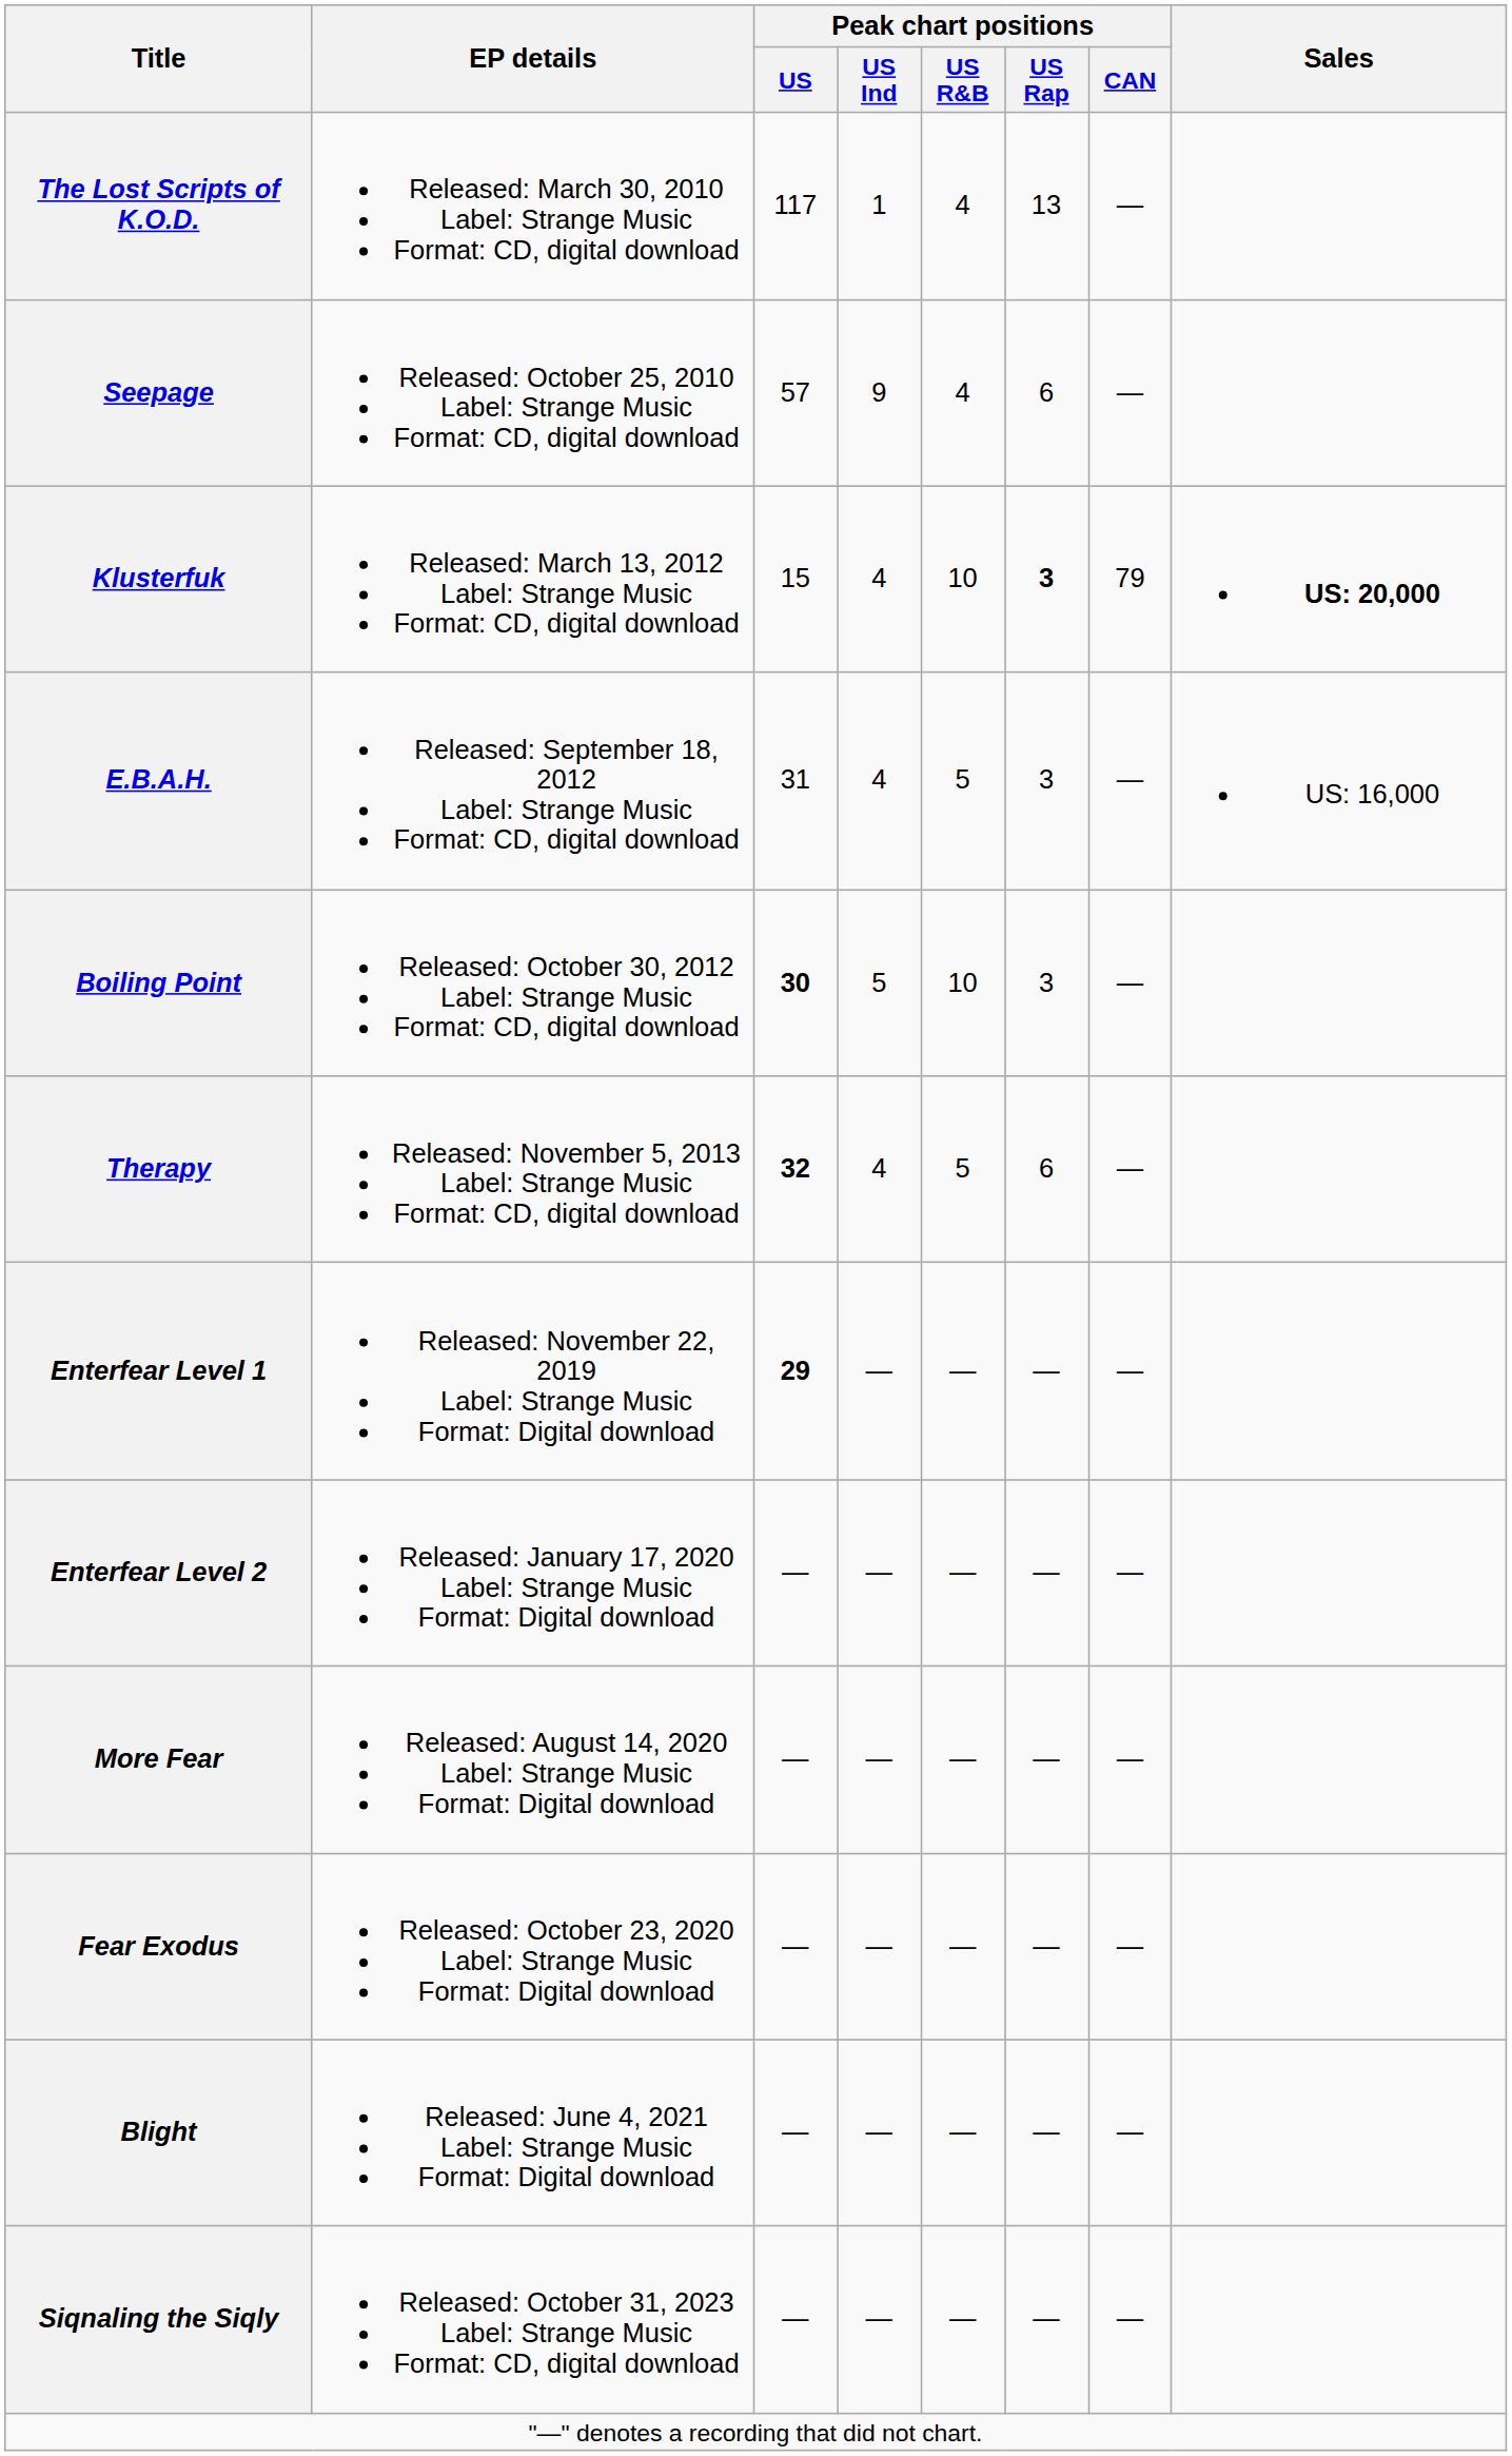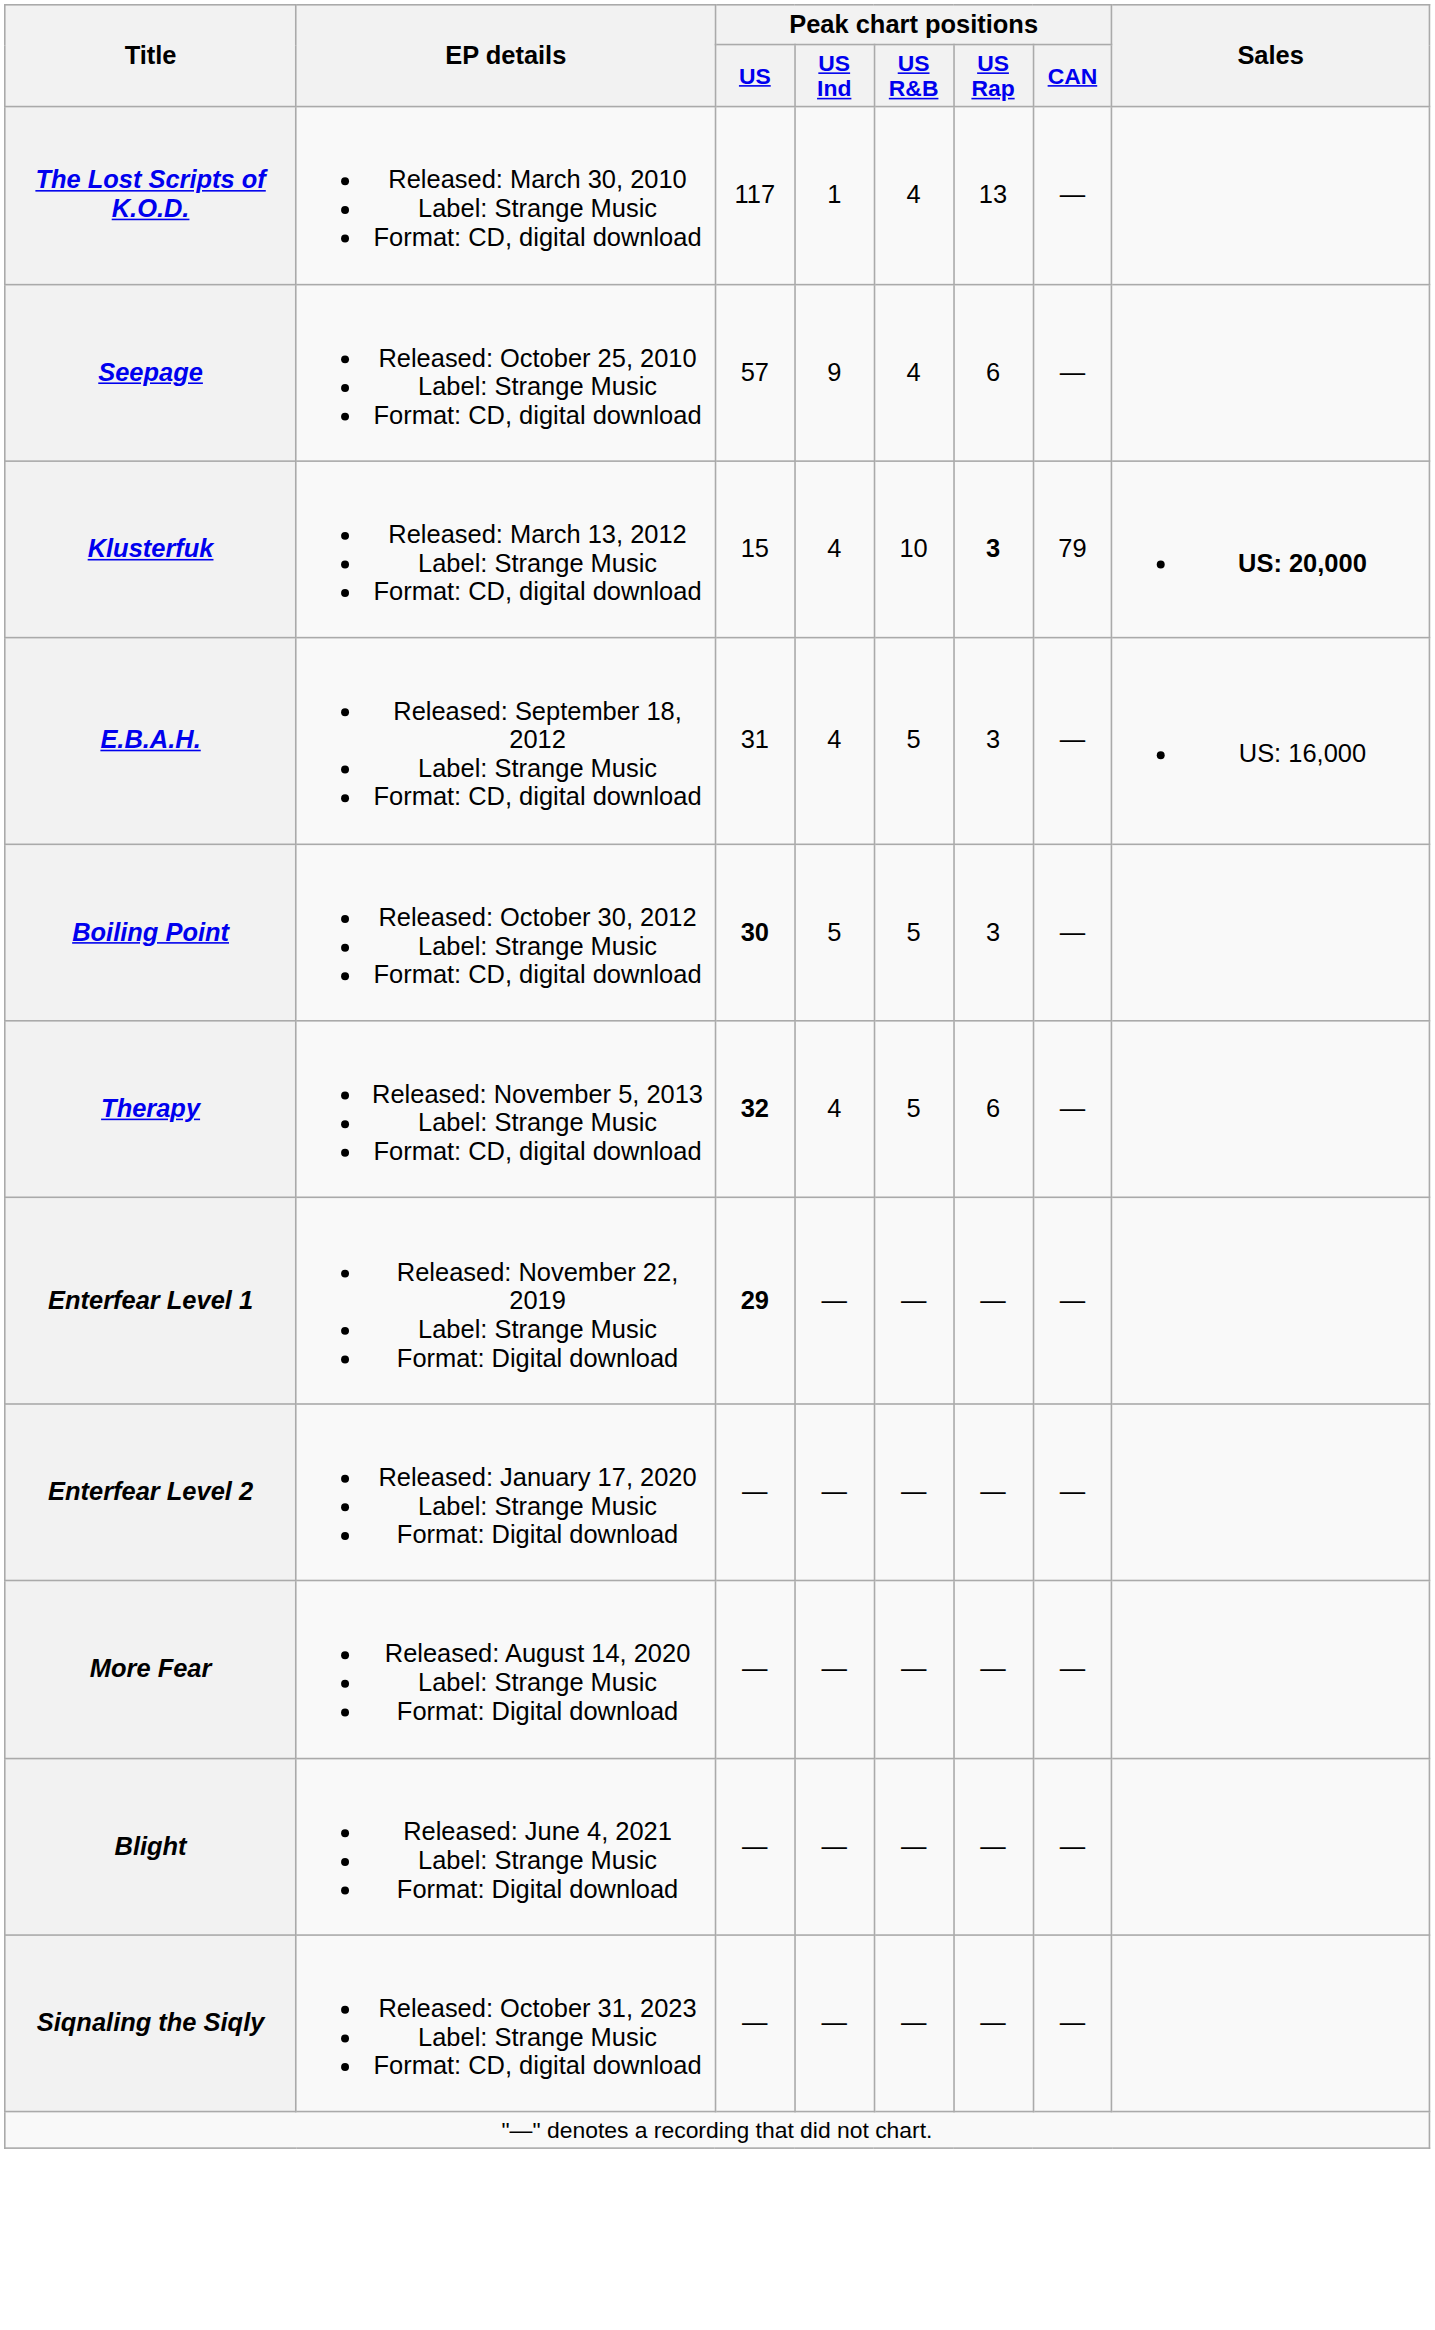Boiling Point | Peak chart positions / US R&B: 10 -> 5
- row: Fear Exodus | Released: October 23, 2020 Label: Strange Music Format: Digital download | — | — | — | — | —
